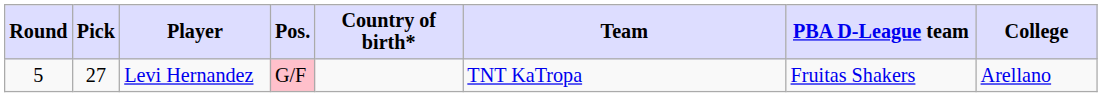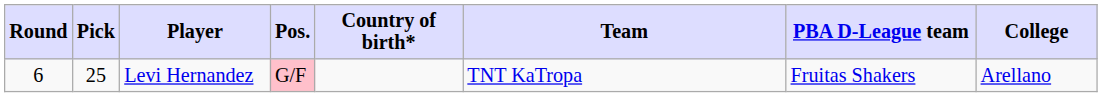Levi Hernandez | Round: 5 -> 6
Levi Hernandez | Pick: 27 -> 25
